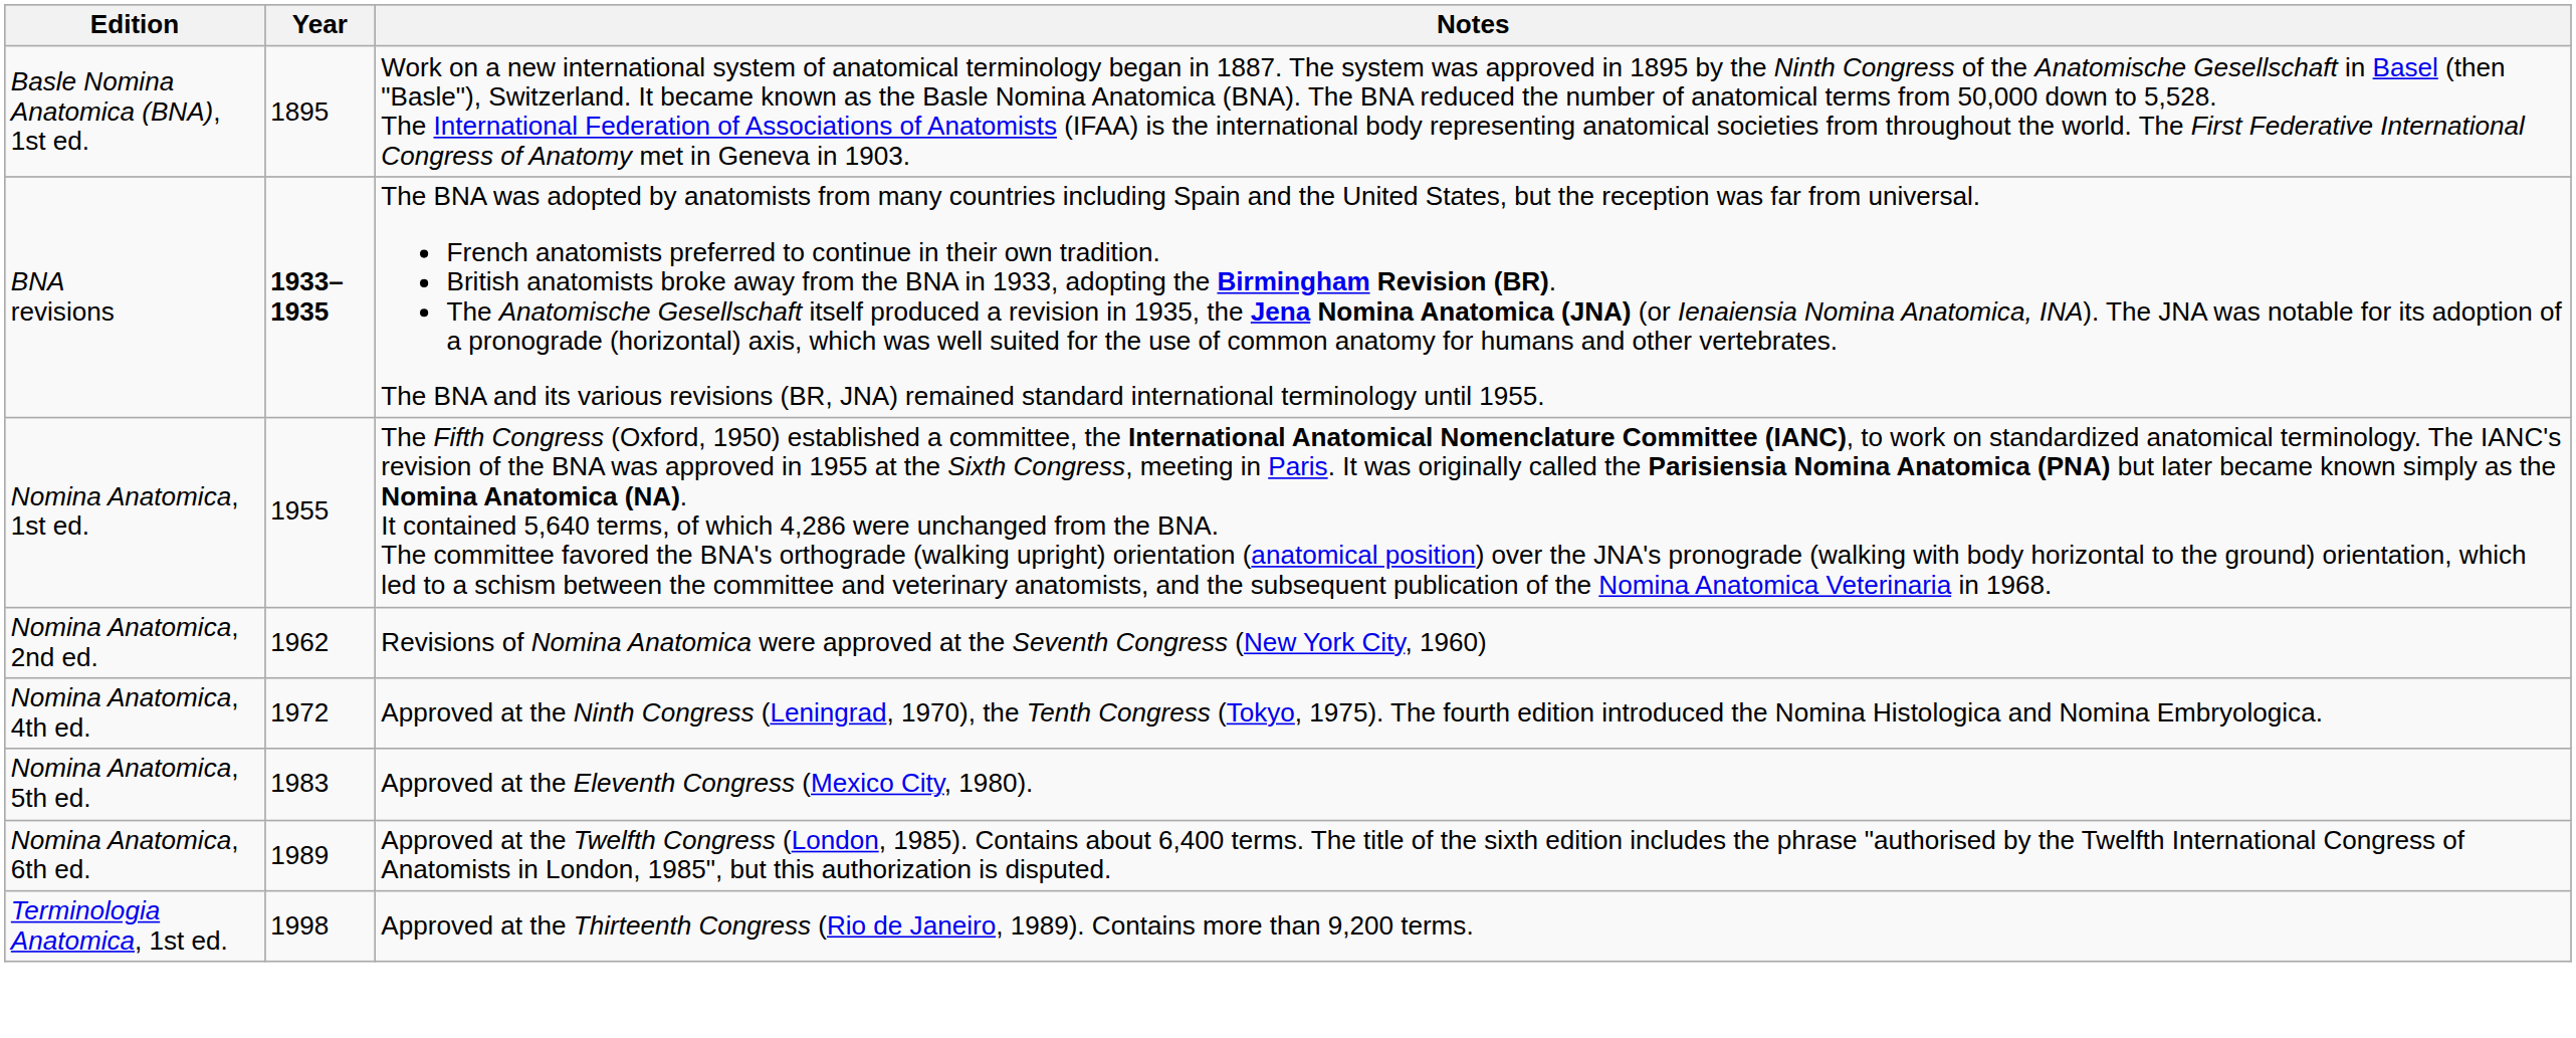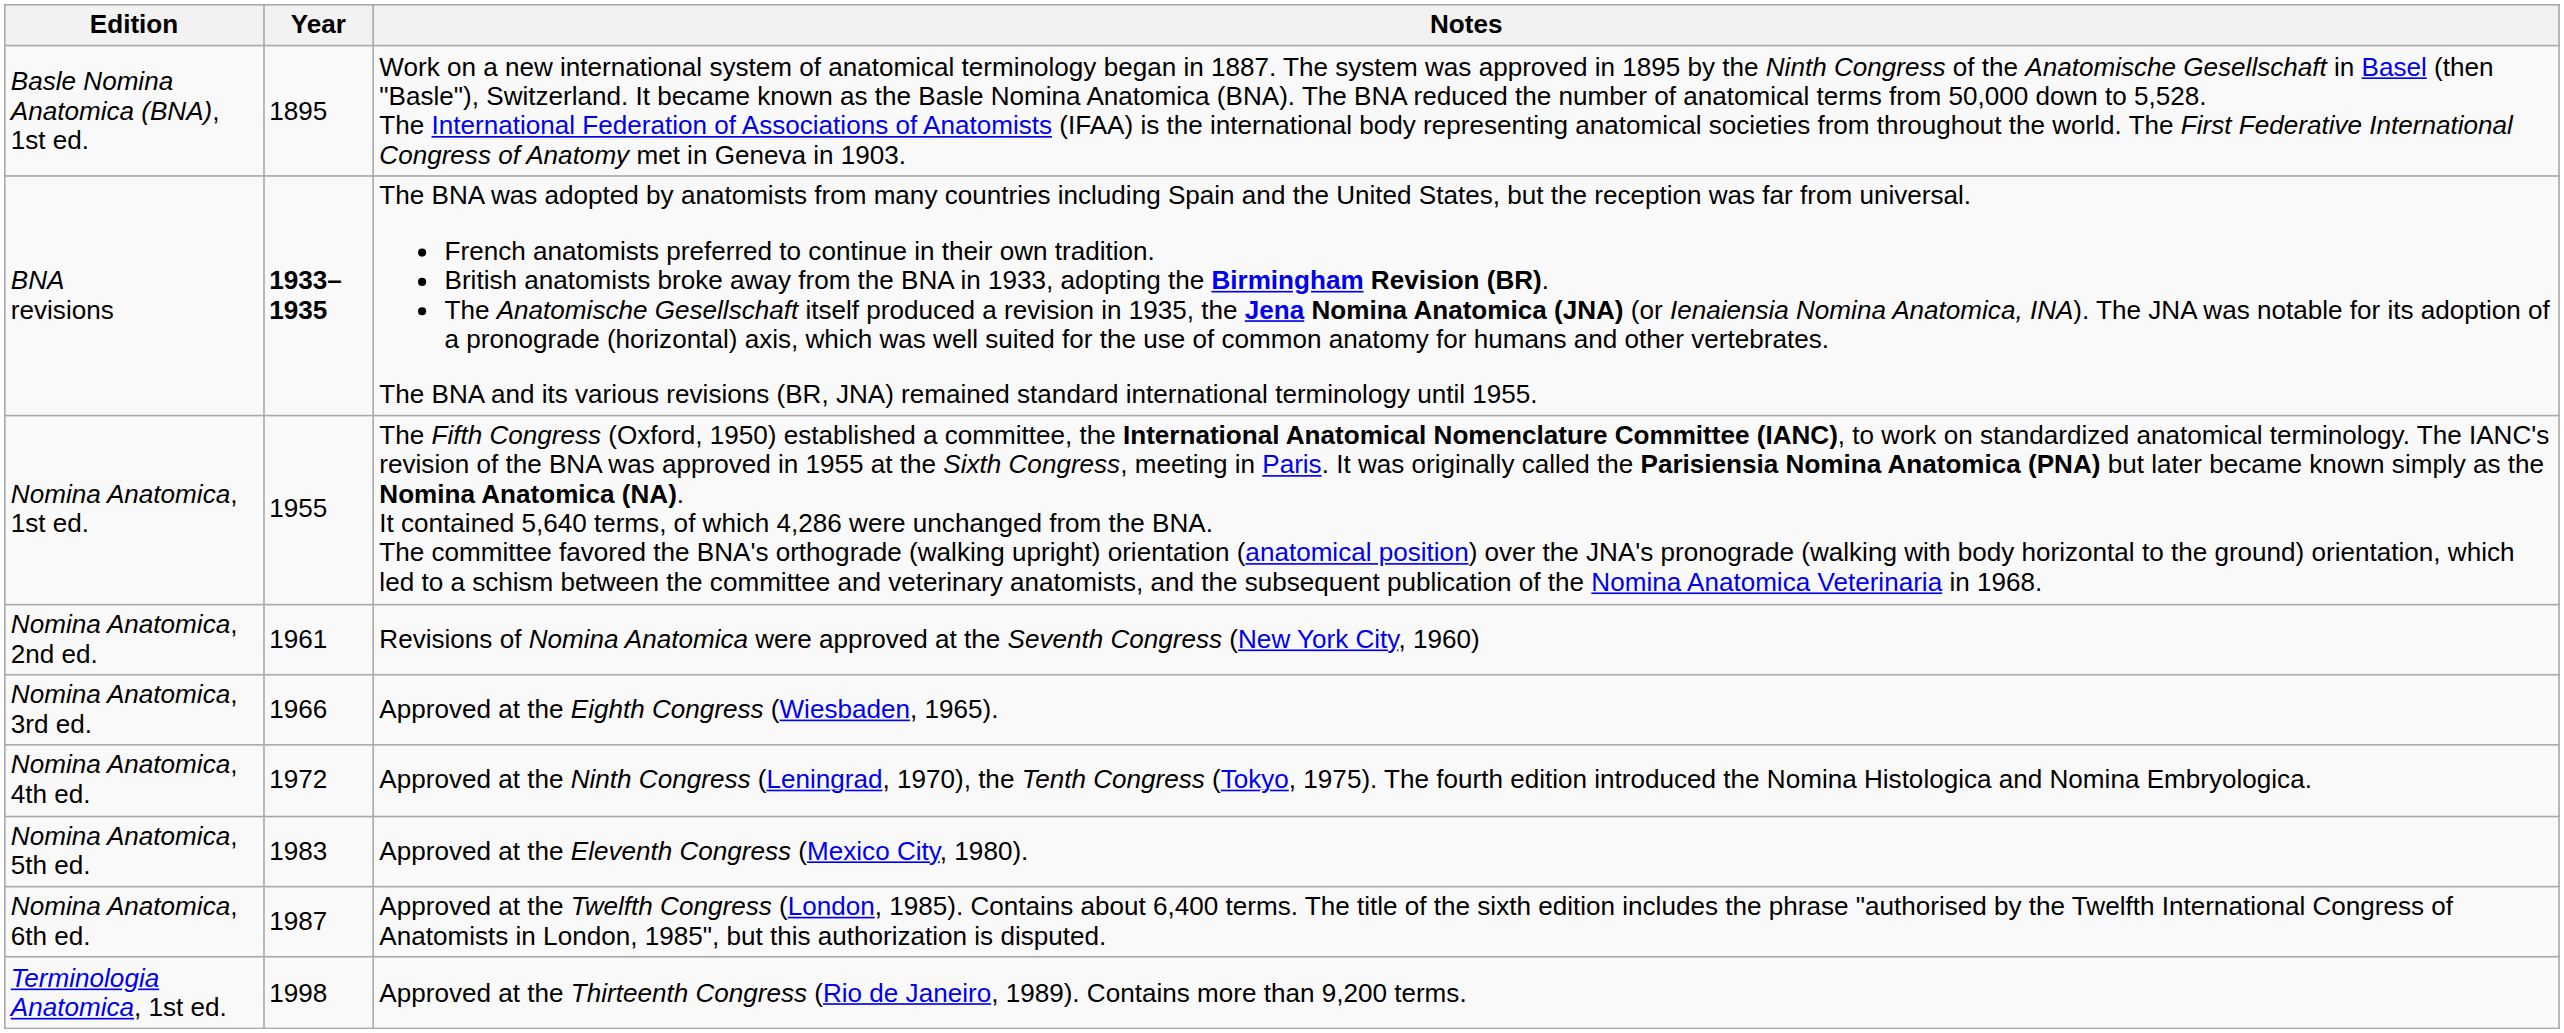Nomina Anatomica, 2nd ed. | Year: 1962 -> 1961
+ row: Nomina Anatomica, 3rd ed. | 1966 | Approved at the Eighth Congress (Wiesbaden, 1965).
Nomina Anatomica, 6th ed. | Year: 1989 -> 1987
